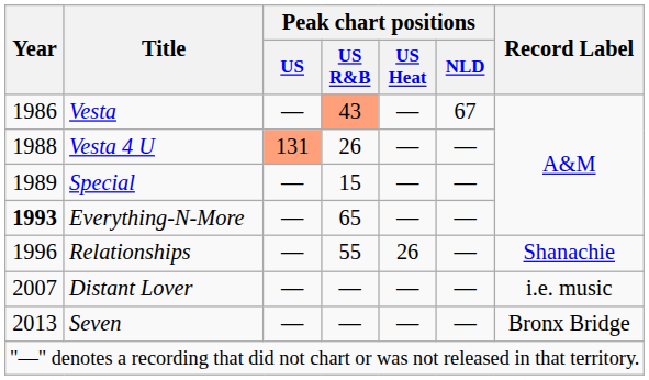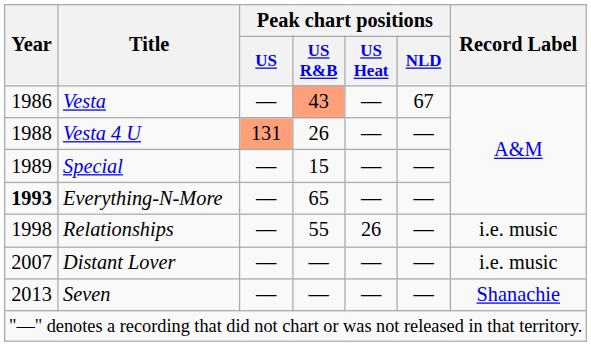Relationships | Year: 1996 -> 1998
Relationships | Record Label: Shanachie -> i.e. music
Seven | Record Label: Bronx Bridge -> Shanachie
